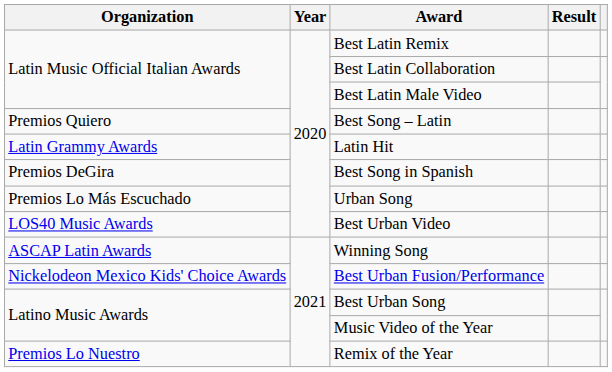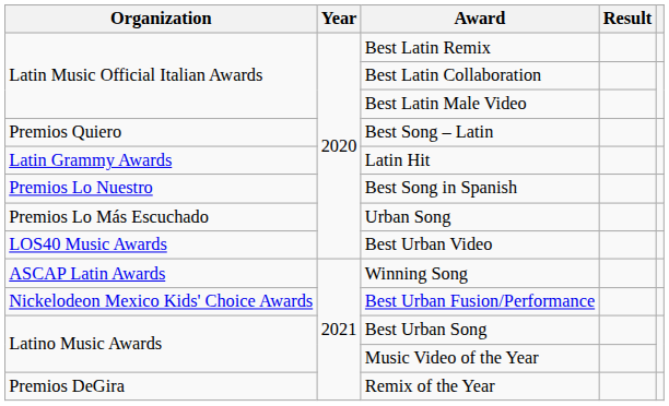Best Song in Spanish | Organization: Premios DeGira -> Premios Lo Nuestro
Remix of the Year | Organization: Premios Lo Nuestro -> Premios DeGira
